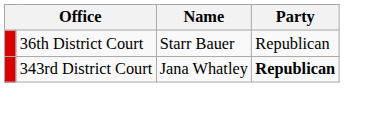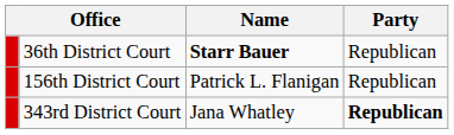36th District Court | Name: normal -> bold
+ row: 156th District Court | Patrick L. Flanigan | Republican
